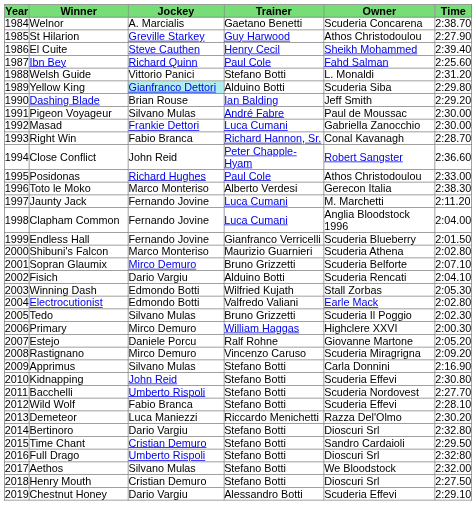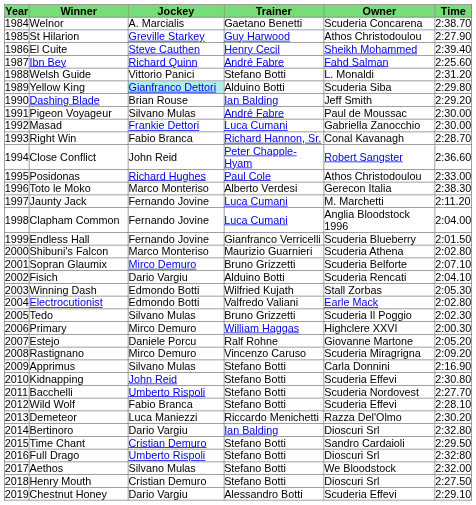Ibn Bey | Trainer: Paul Cole -> André Fabre
Bertinoro | Trainer: Stefano Botti -> Ian Balding
